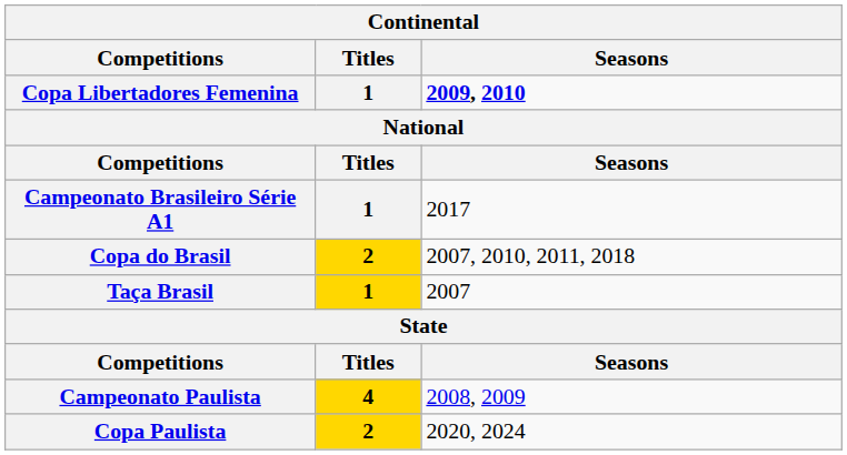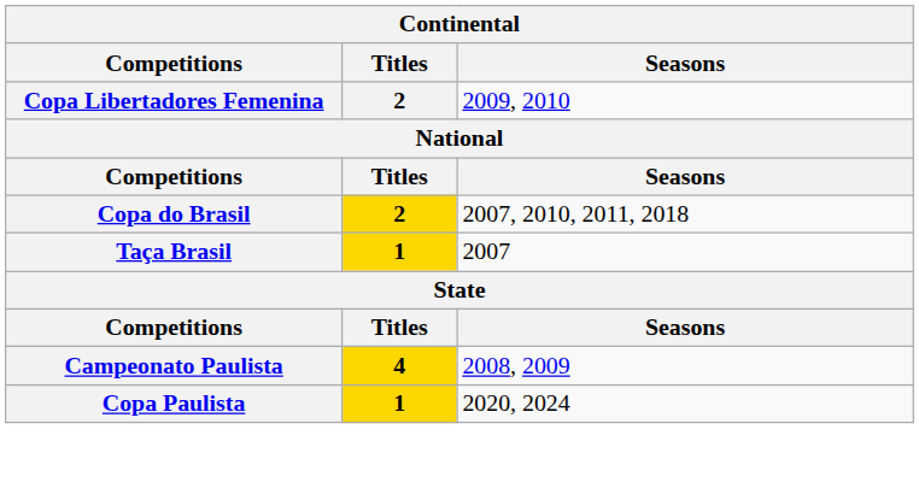Copa Libertadores Femenina | Titles: 1 -> 2
Copa Libertadores Femenina | Seasons: bold -> normal
- row: Campeonato Brasileiro Série A1 | 1 | 2017
Copa Paulista | Titles: 2 -> 1
